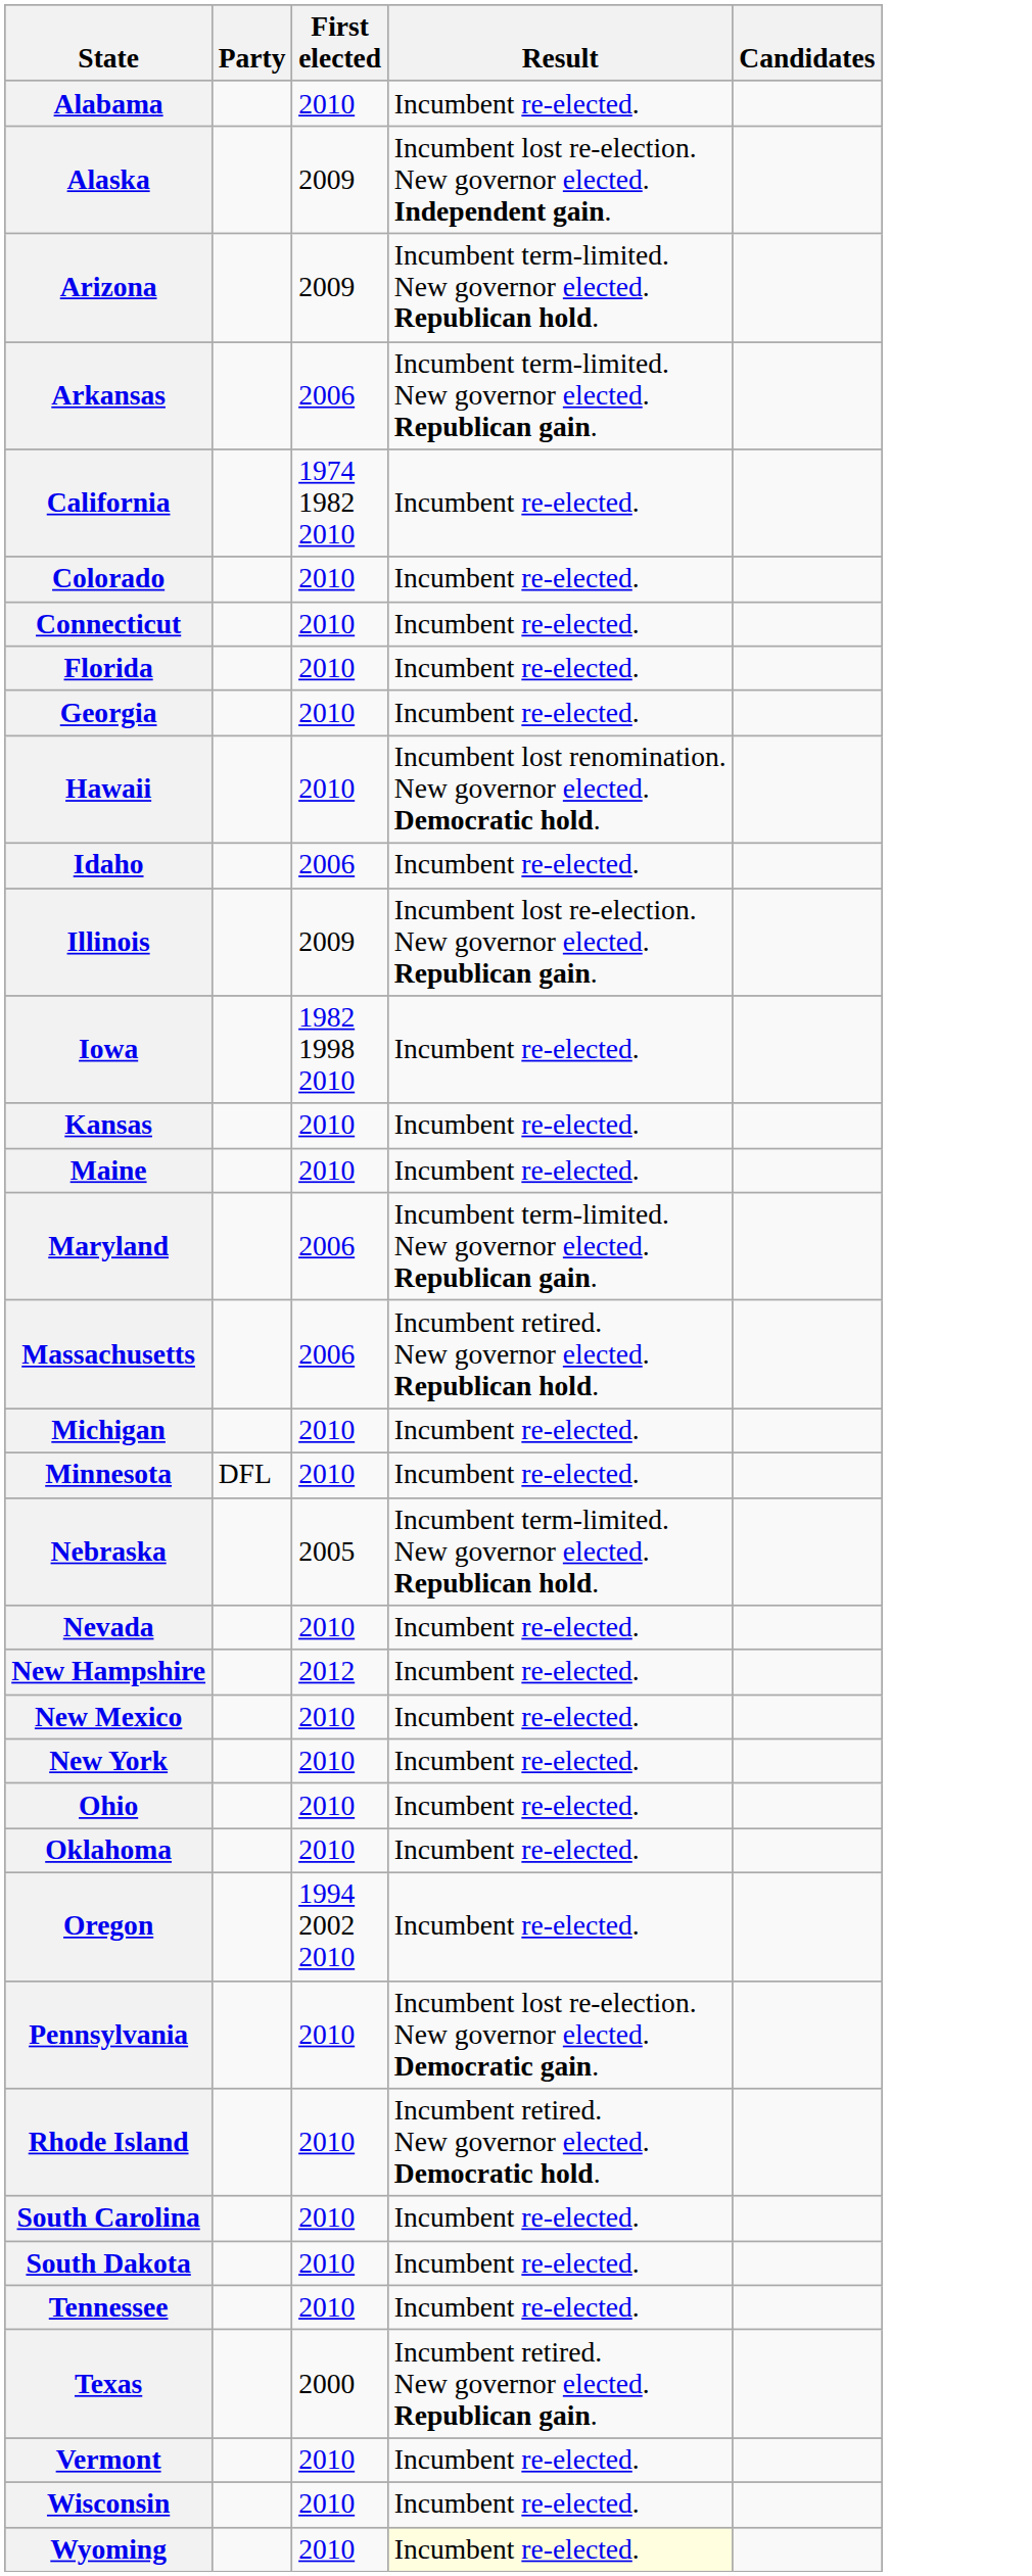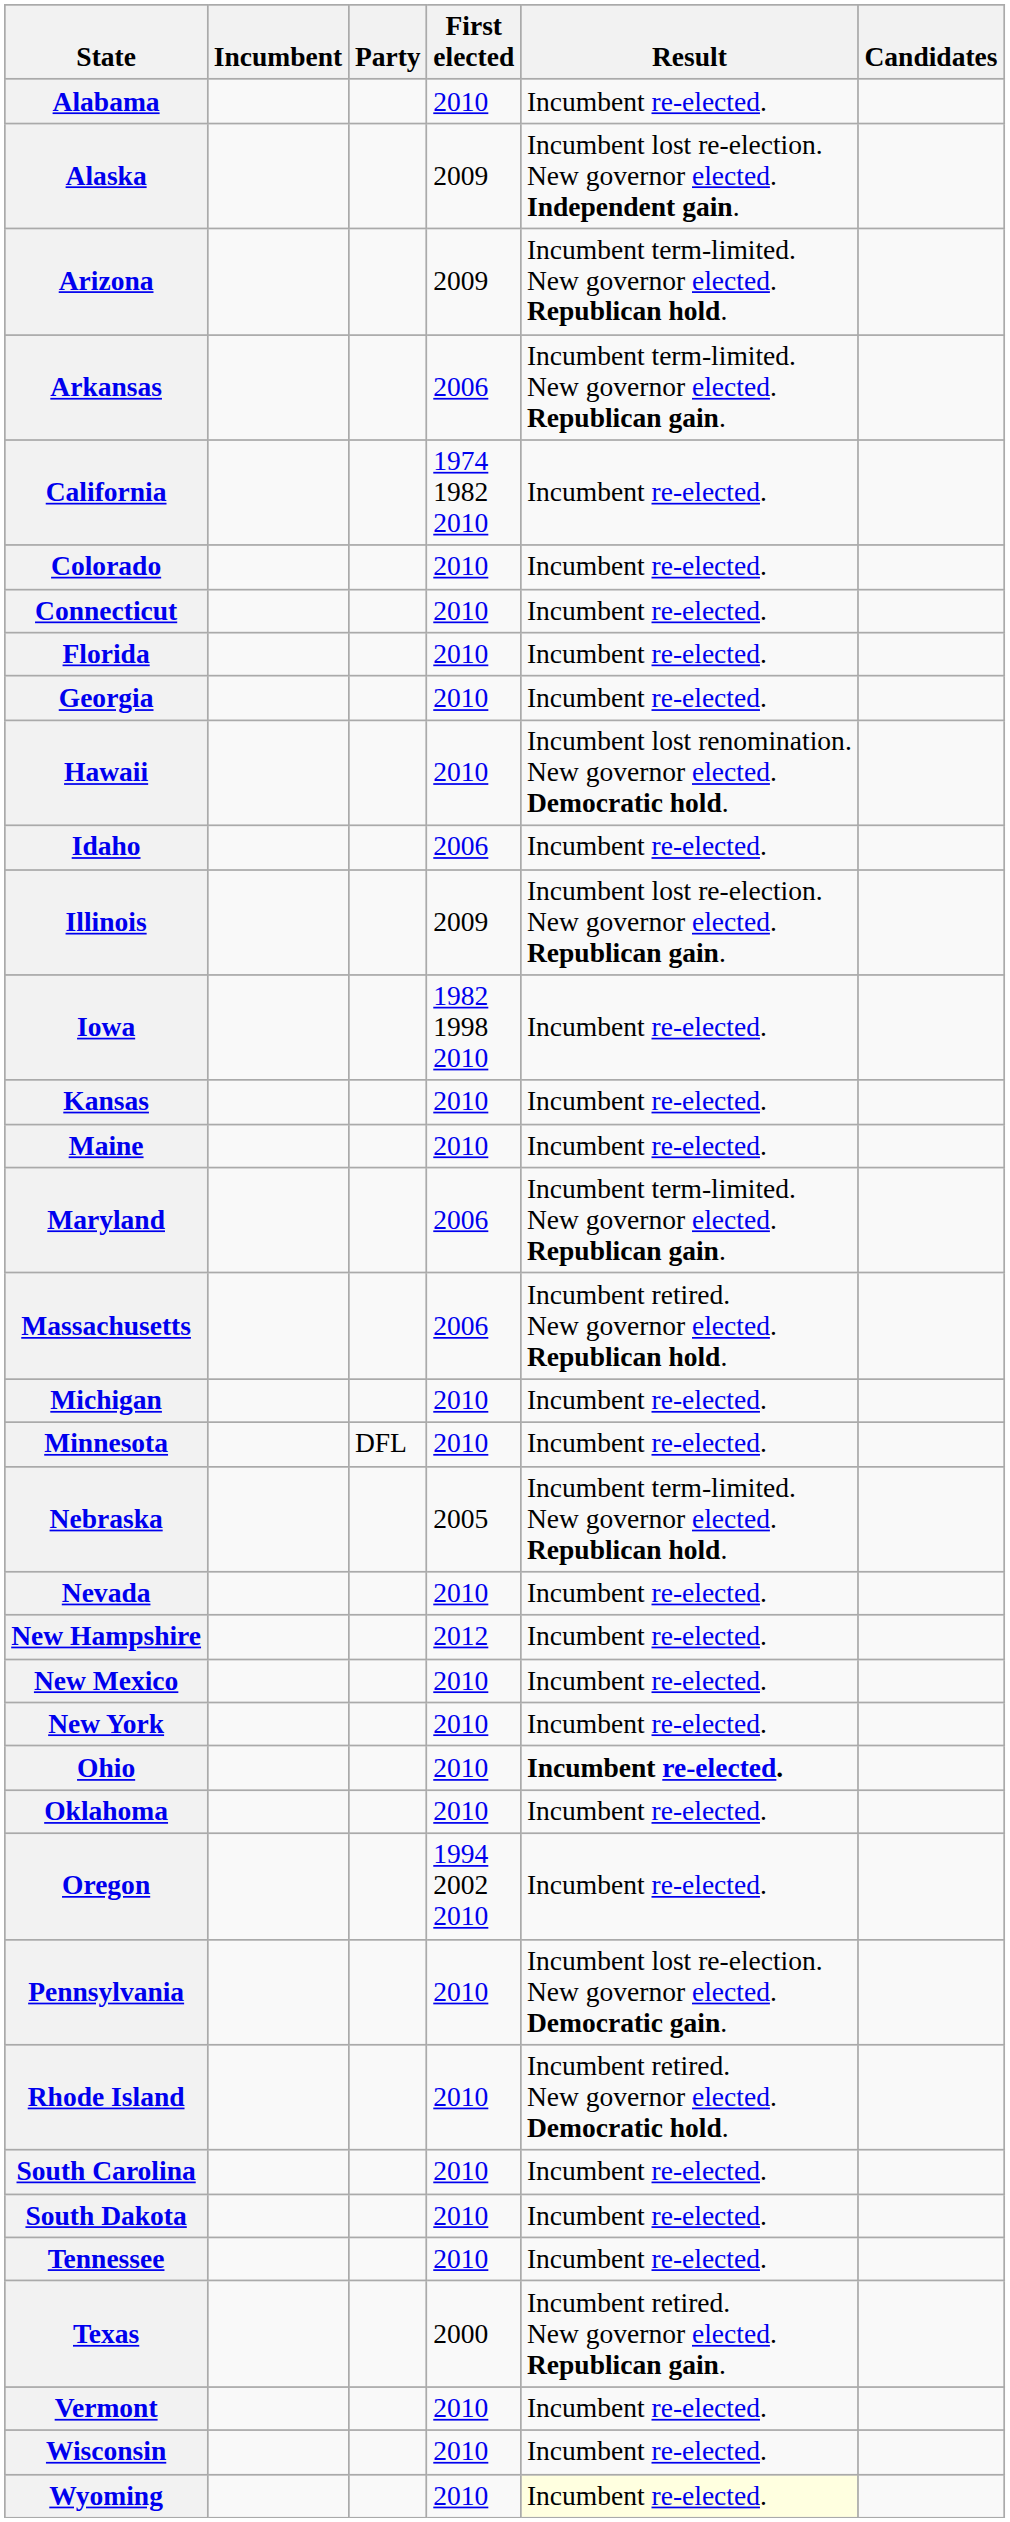+ column: Incumbent
Ohio | Result: normal -> bold
